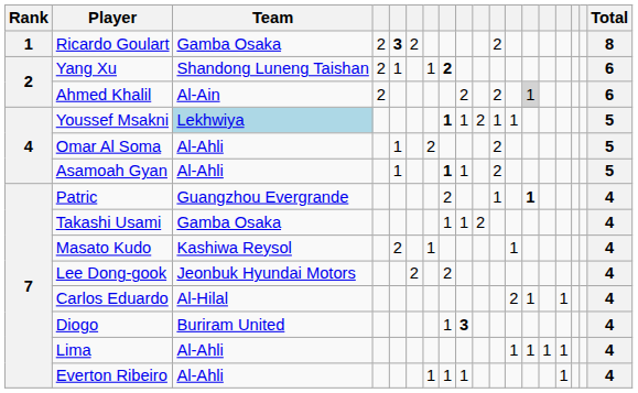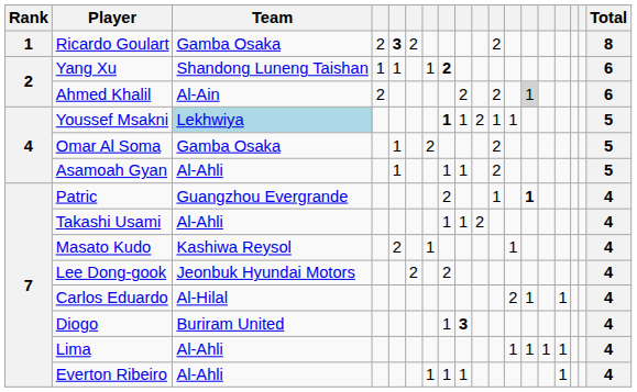Yang Xu | column 4: 2 -> 1
Omar Al Soma | Team: Al-Ahli -> Gamba Osaka
Asamoah Gyan | column 8: bold -> normal
Takashi Usami | Team: Gamba Osaka -> Al-Ahli
